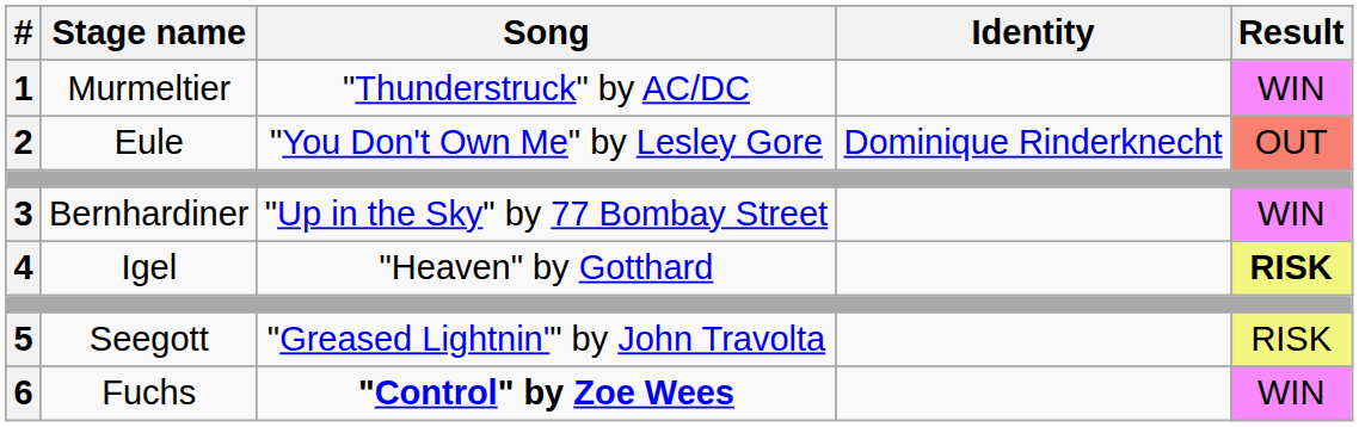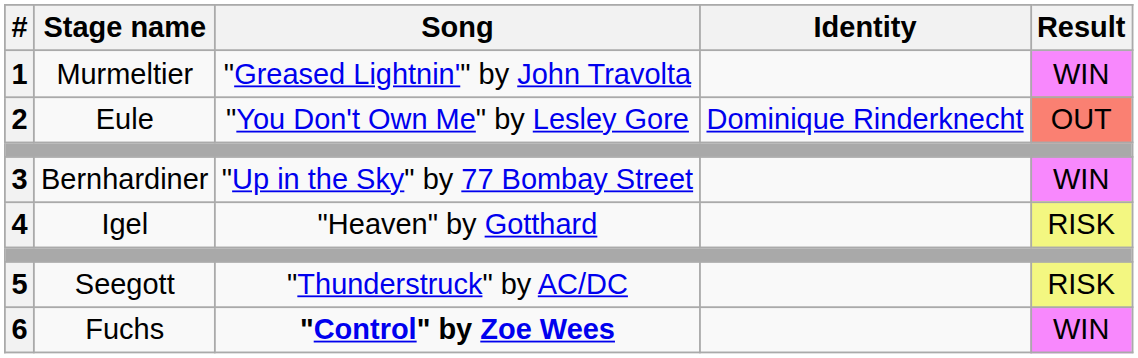1 | Song: "Thunderstruck" by AC/DC -> "Greased Lightnin'" by John Travolta
4 | Result: bold -> normal
5 | Song: "Greased Lightnin'" by John Travolta -> "Thunderstruck" by AC/DC
